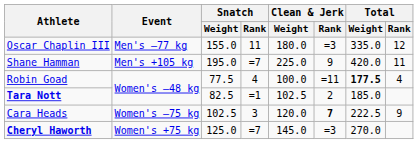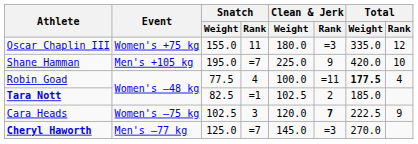Oscar Chaplin III | Event: Men's –77 kg -> Women's +75 kg
Shane Hamman | Total / Rank: 11 -> 10
Cheryl Haworth | Event: Women's +75 kg -> Men's –77 kg
